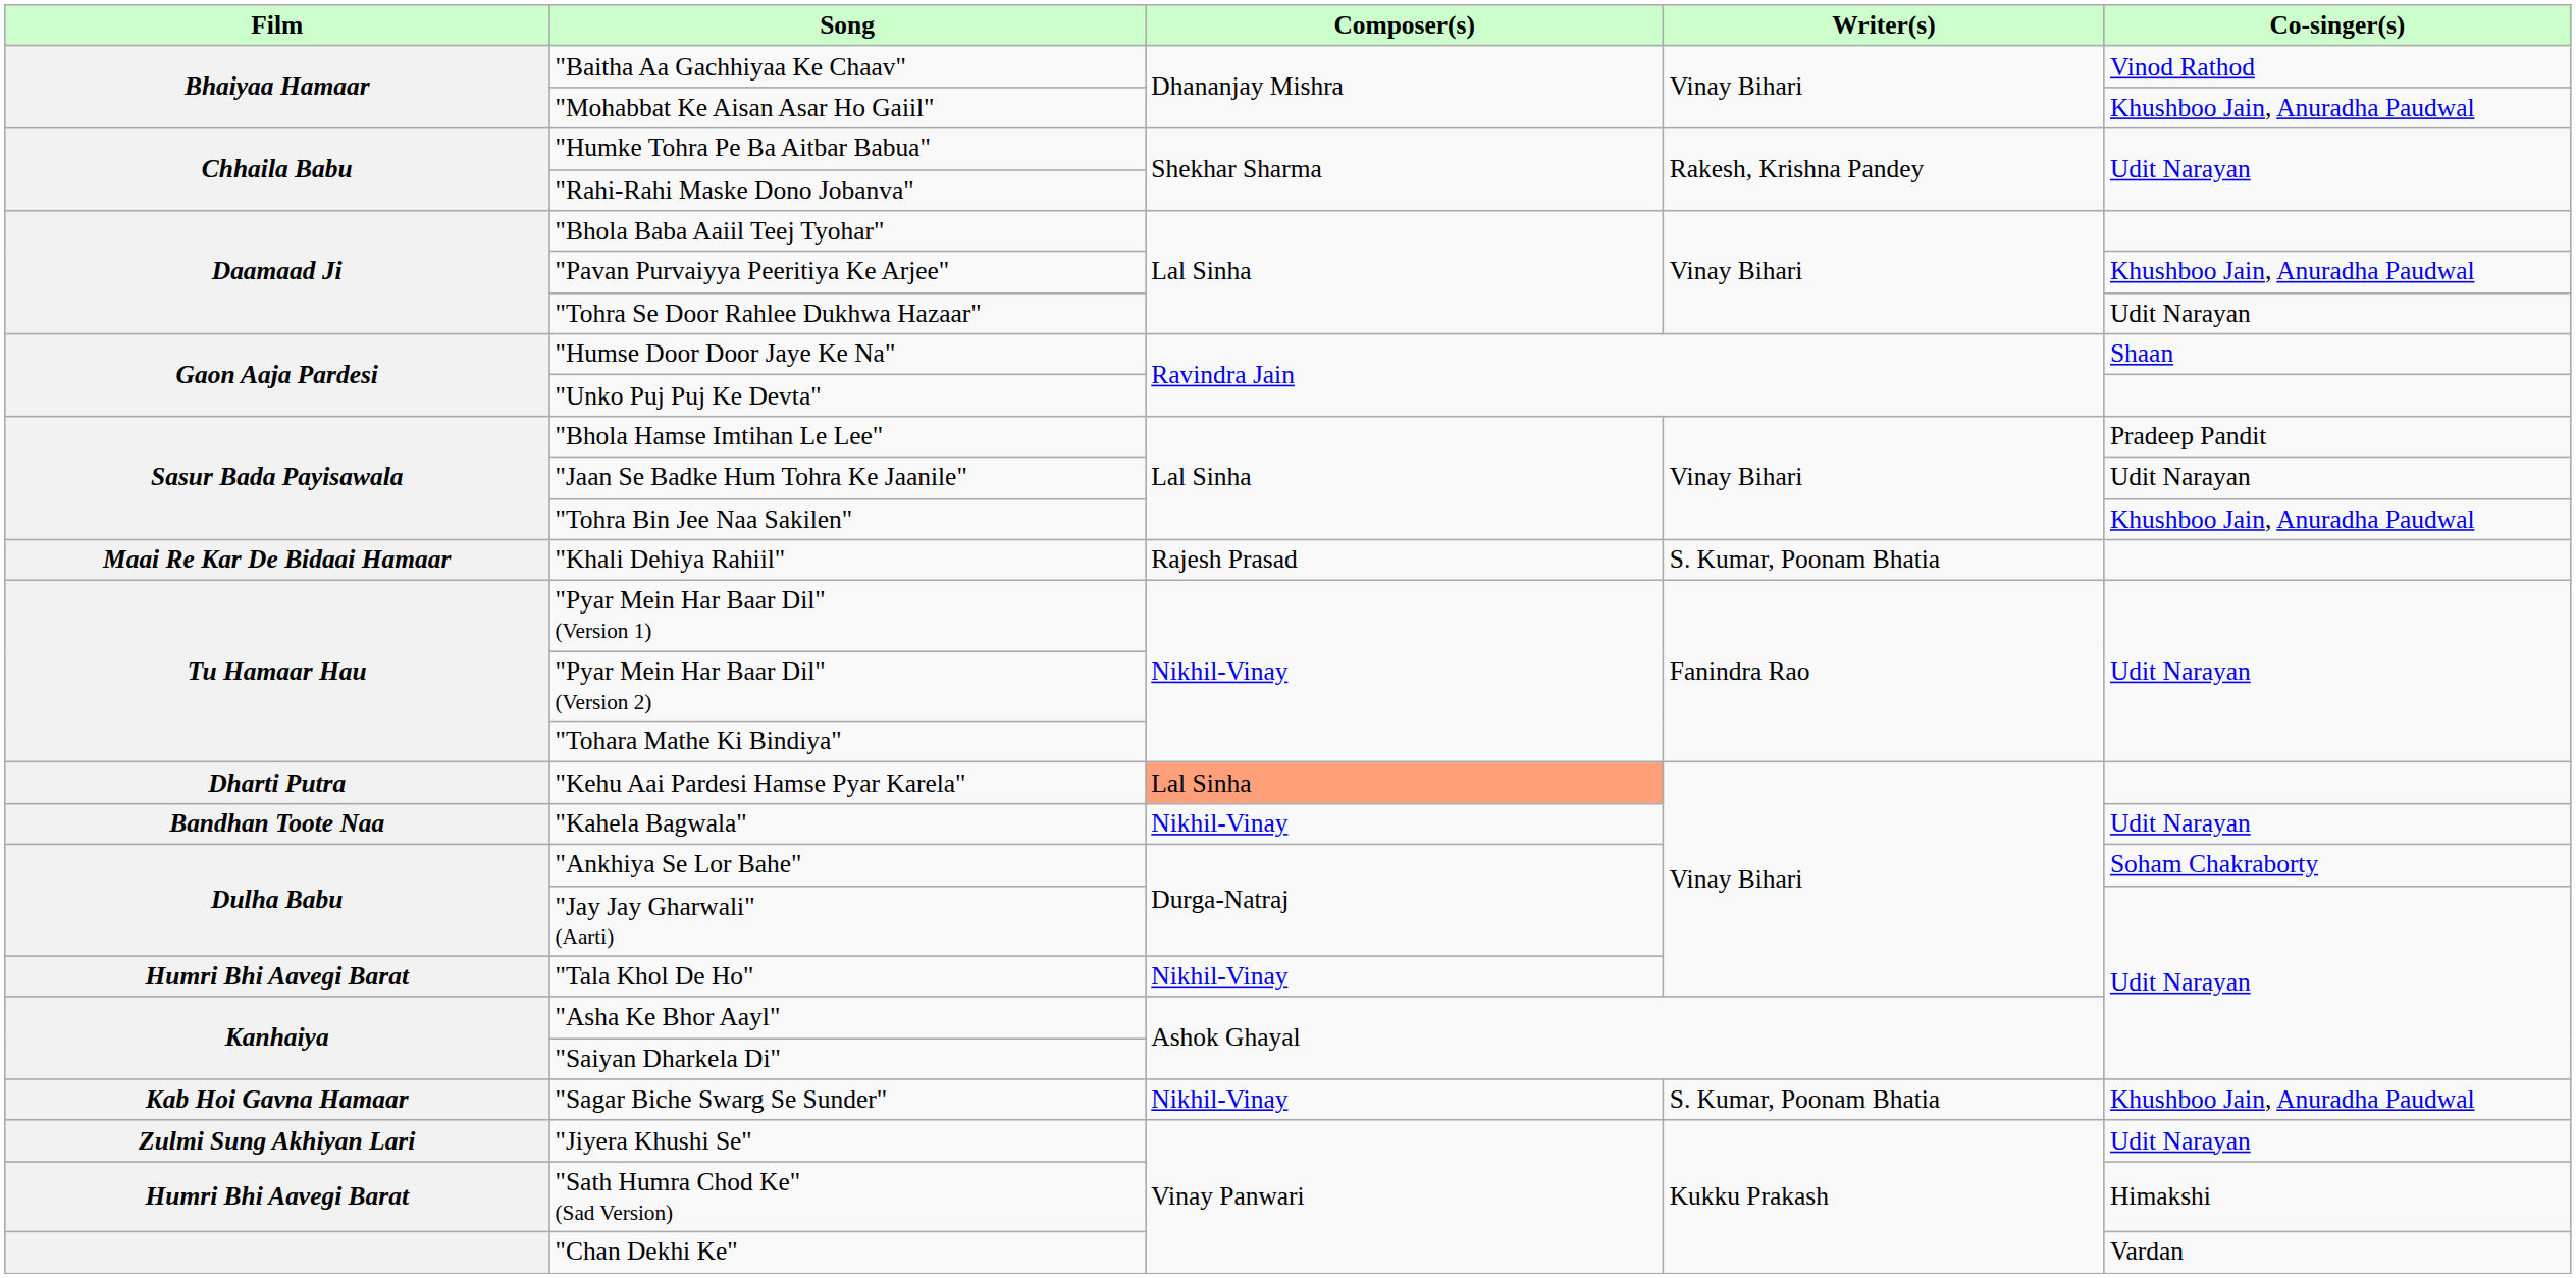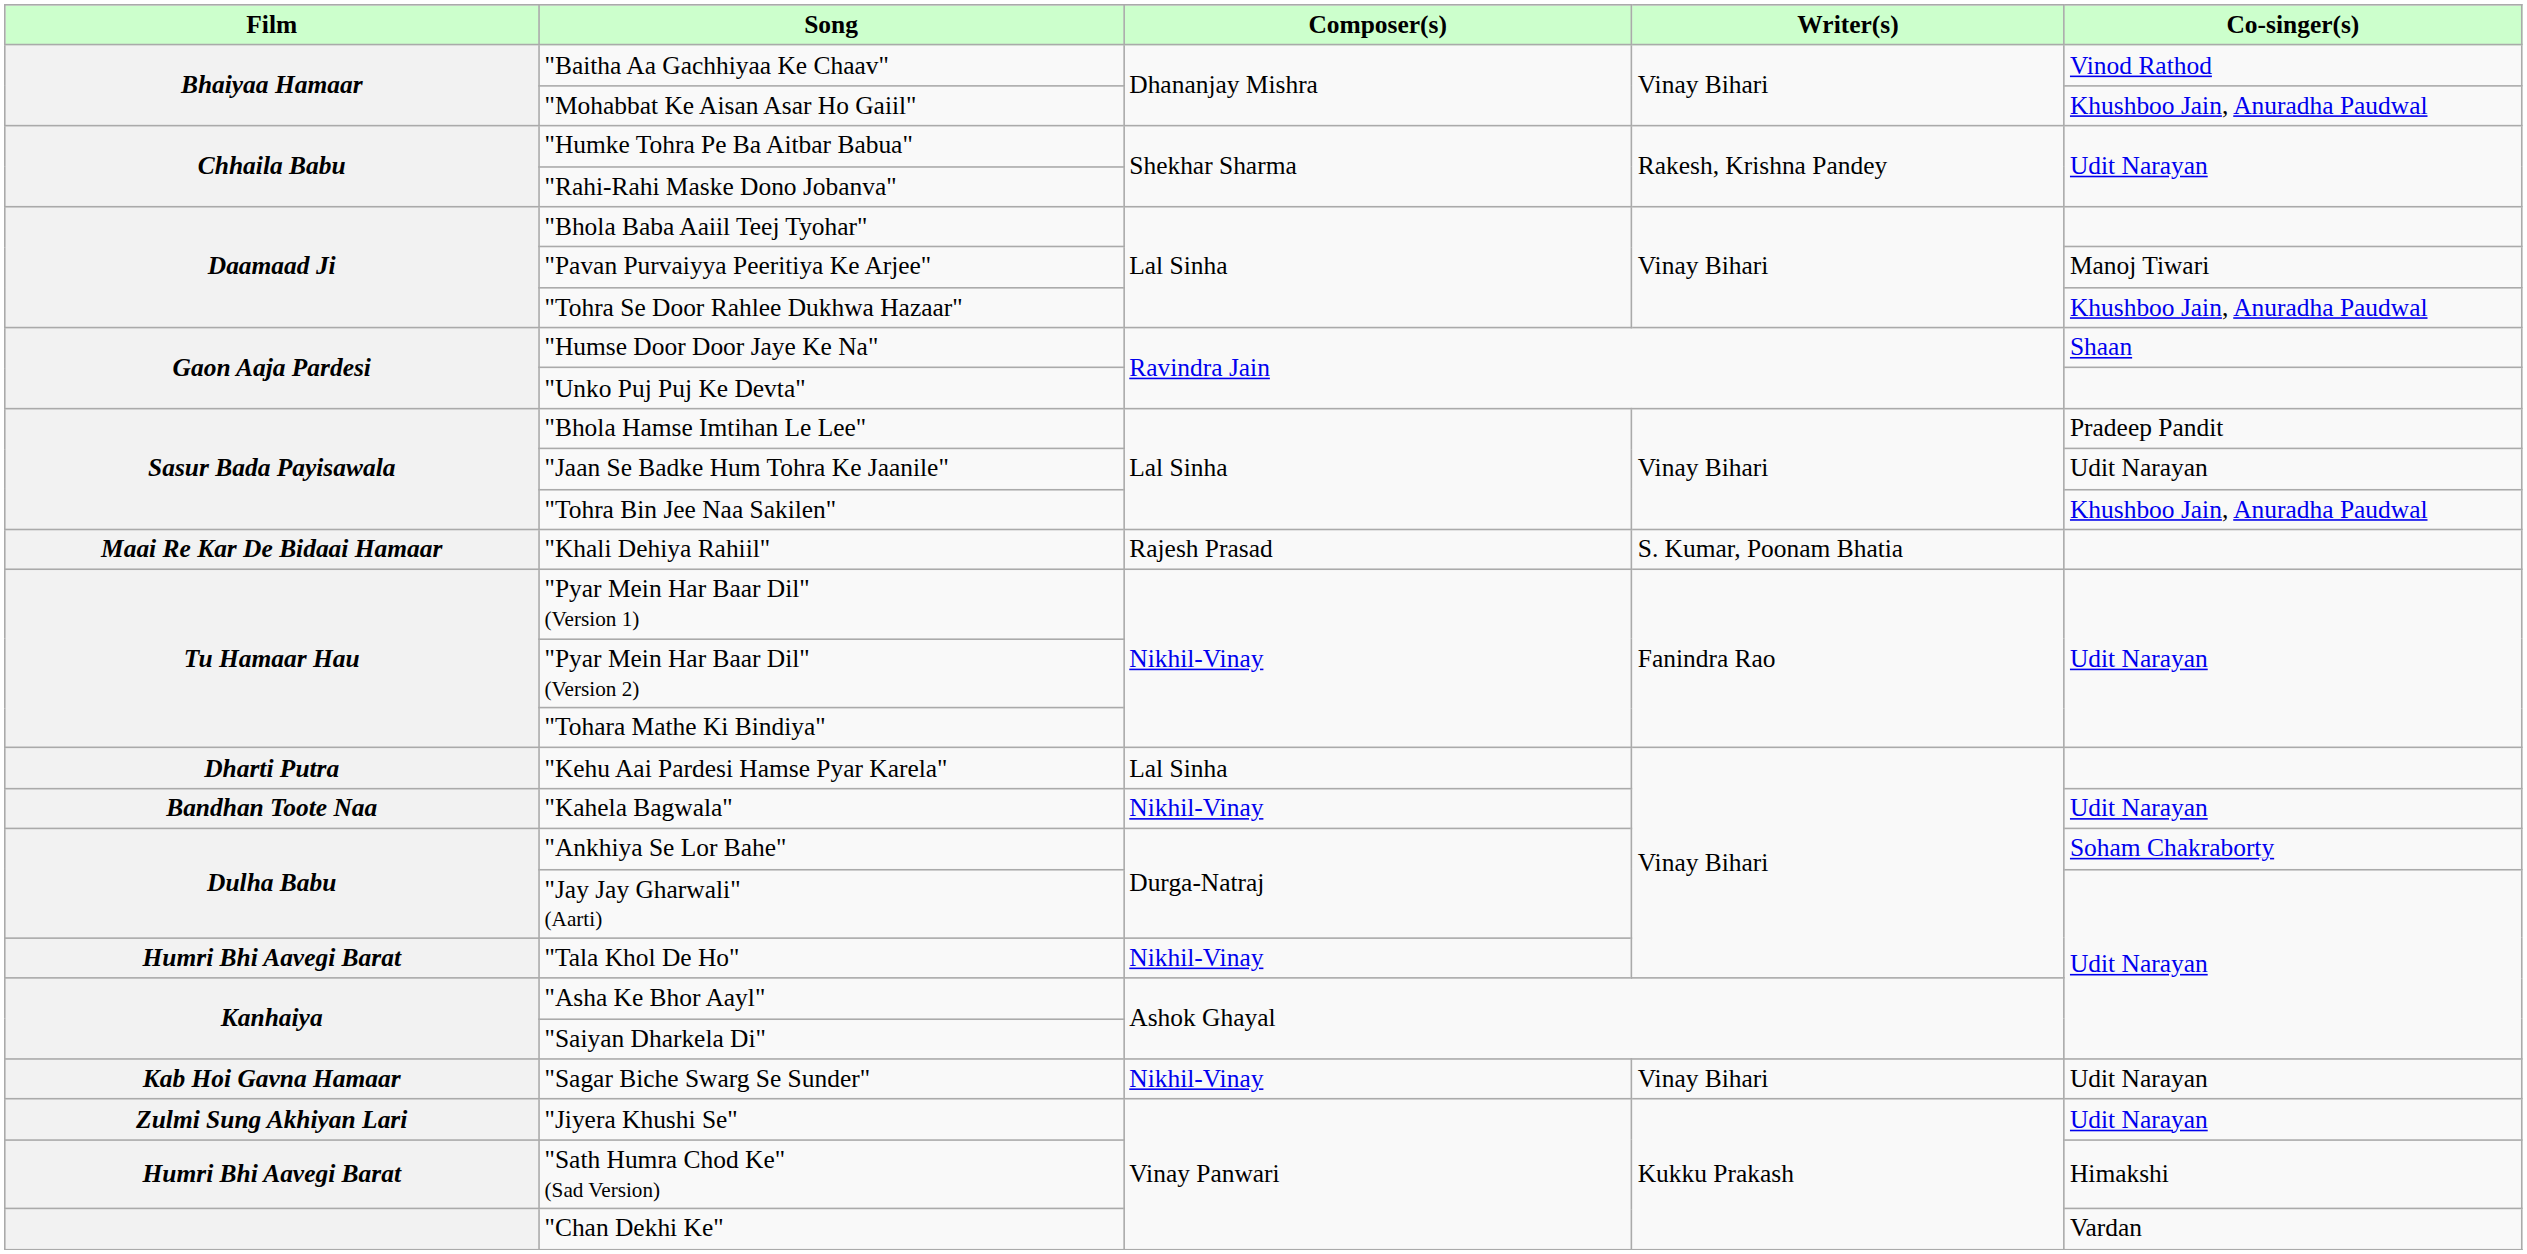"Pavan Purvaiyya Peeritiya Ke Arjee" | Co-singer(s): Khushboo Jain, Anuradha Paudwal -> Manoj Tiwari
"Tohra Se Door Rahlee Dukhwa Hazaar" | Co-singer(s): Udit Narayan -> Khushboo Jain, Anuradha Paudwal
"Kehu Aai Pardesi Hamse Pyar Karela" | Composer(s): lightsalmon background -> no background
"Sagar Biche Swarg Se Sunder" | Writer(s): S. Kumar, Poonam Bhatia -> Vinay Bihari
"Sagar Biche Swarg Se Sunder" | Co-singer(s): Khushboo Jain, Anuradha Paudwal -> Udit Narayan
